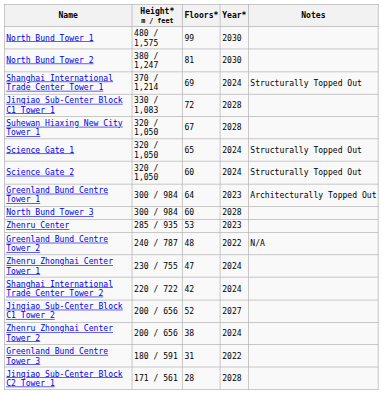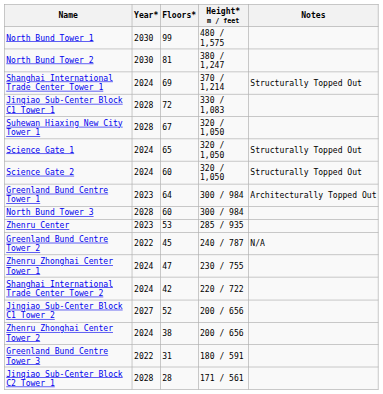columns swapped: Height* m / feet <-> Year*
Greenland Bund Centre Tower 2 | Floors*: 48 -> 45
